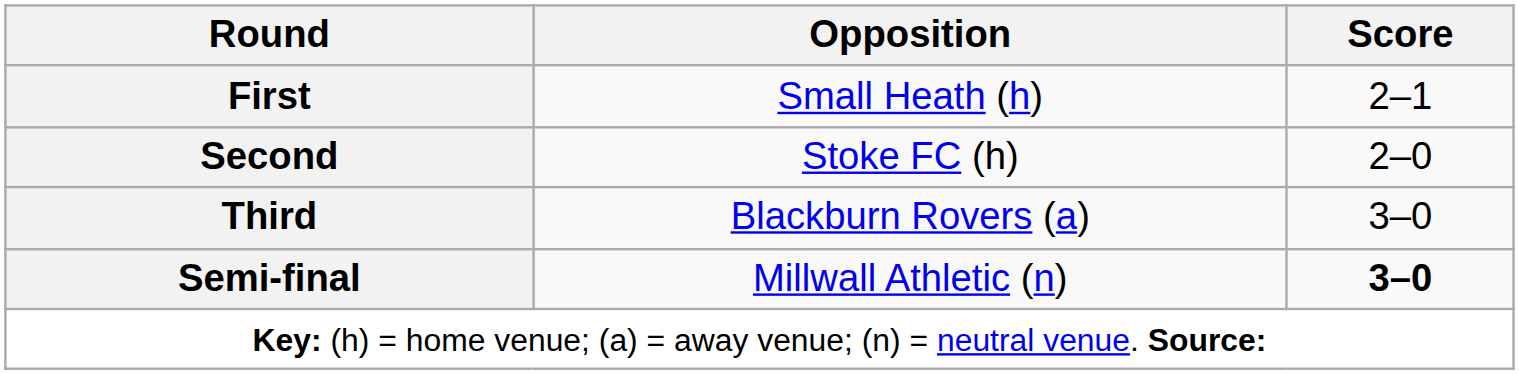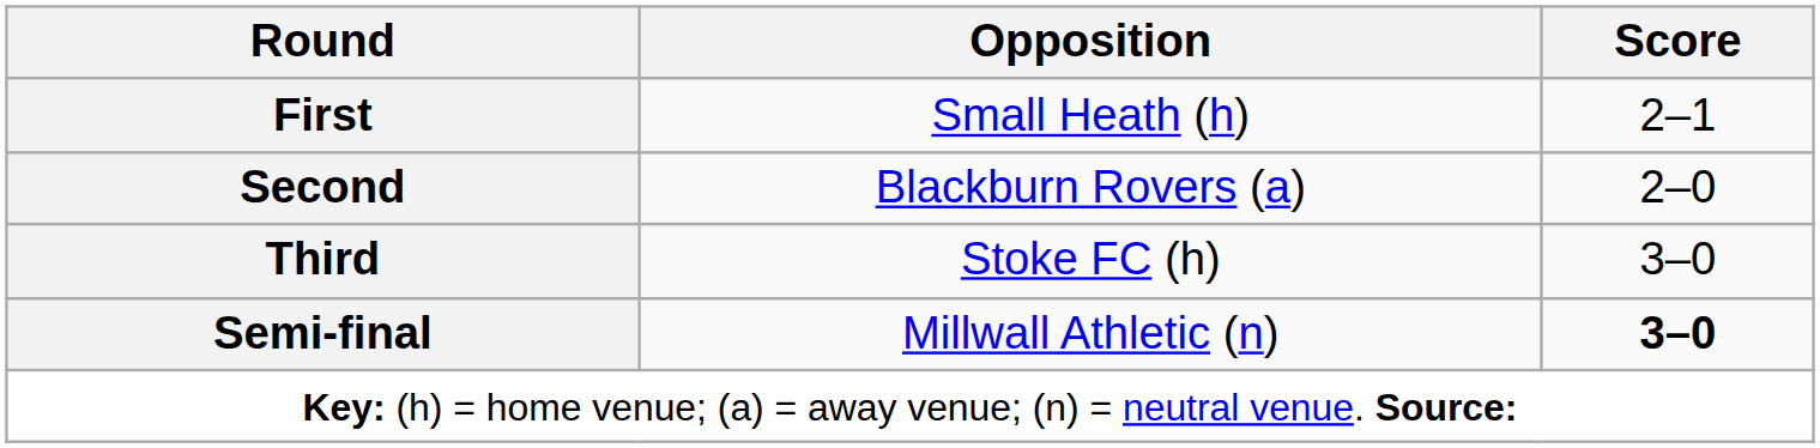Second | Opposition: Stoke FC (h) -> Blackburn Rovers (a)
Third | Opposition: Blackburn Rovers (a) -> Stoke FC (h)
